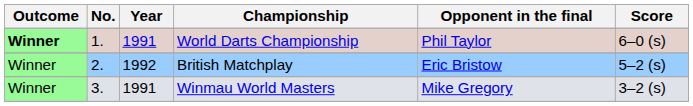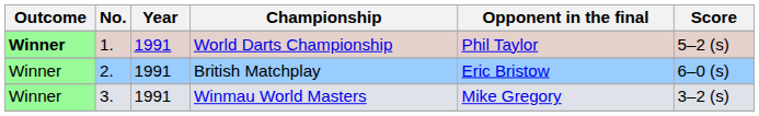World Darts Championship | Score: 6–0 (s) -> 5–2 (s)
British Matchplay | Year: 1992 -> 1991
British Matchplay | Score: 5–2 (s) -> 6–0 (s)
